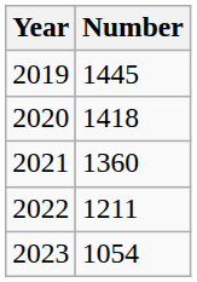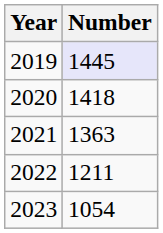2019 | Number: no background -> lavender background
2021 | Number: 1360 -> 1363
